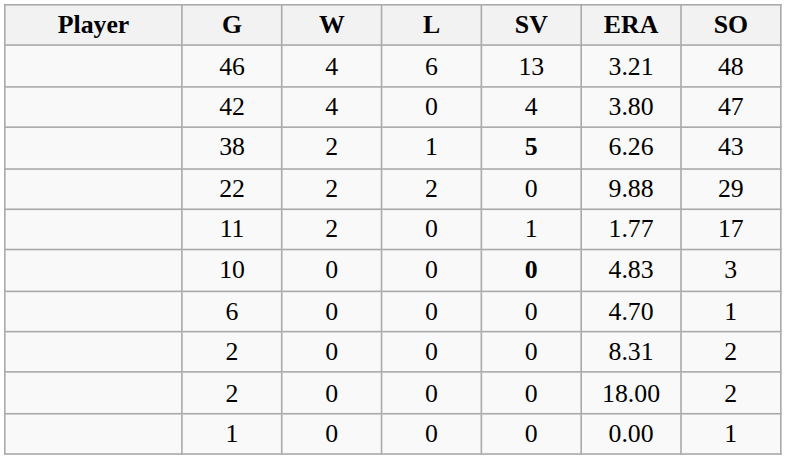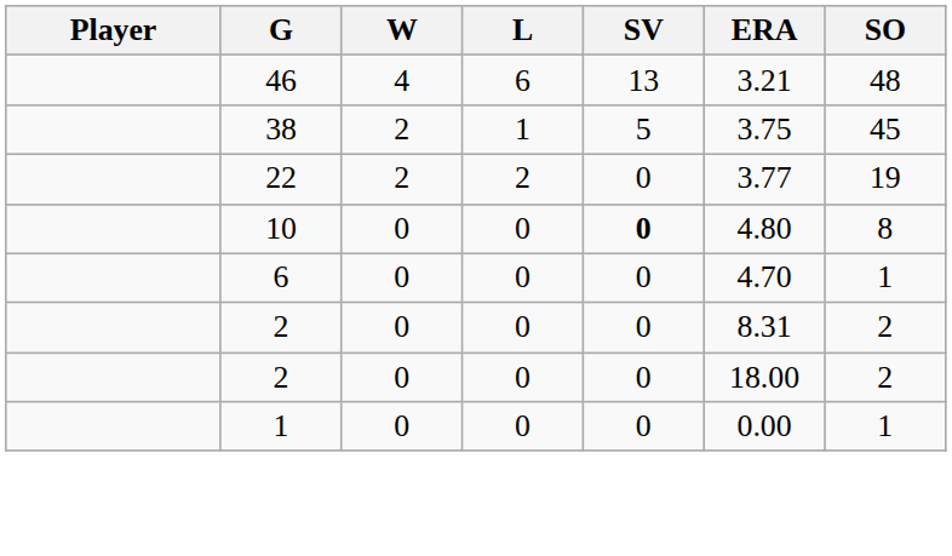- row: 42 | 4 | 0 | 4 | 3.80 | 47
38 | SV: bold -> normal
38 | ERA: 6.26 -> 3.75
38 | SO: 43 -> 45
22 | ERA: 9.88 -> 3.77
22 | SO: 29 -> 19
- row: 11 | 2 | 0 | 1 | 1.77 | 17
10 | ERA: 4.83 -> 4.80
10 | SO: 3 -> 8
